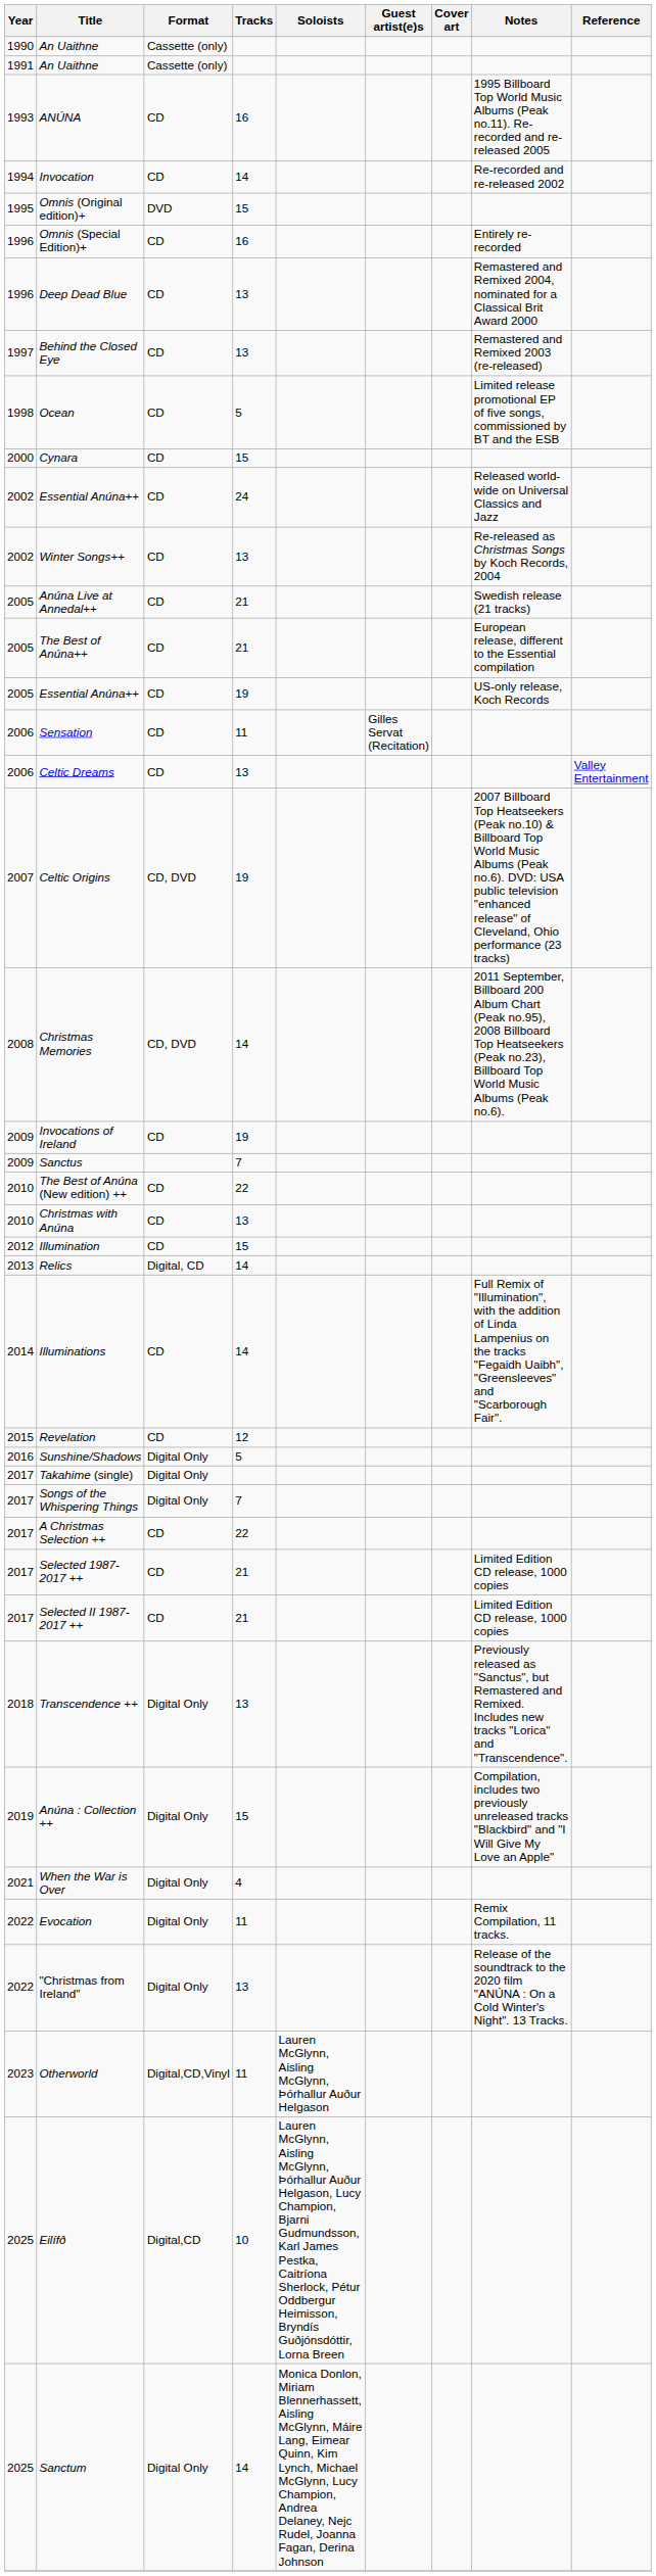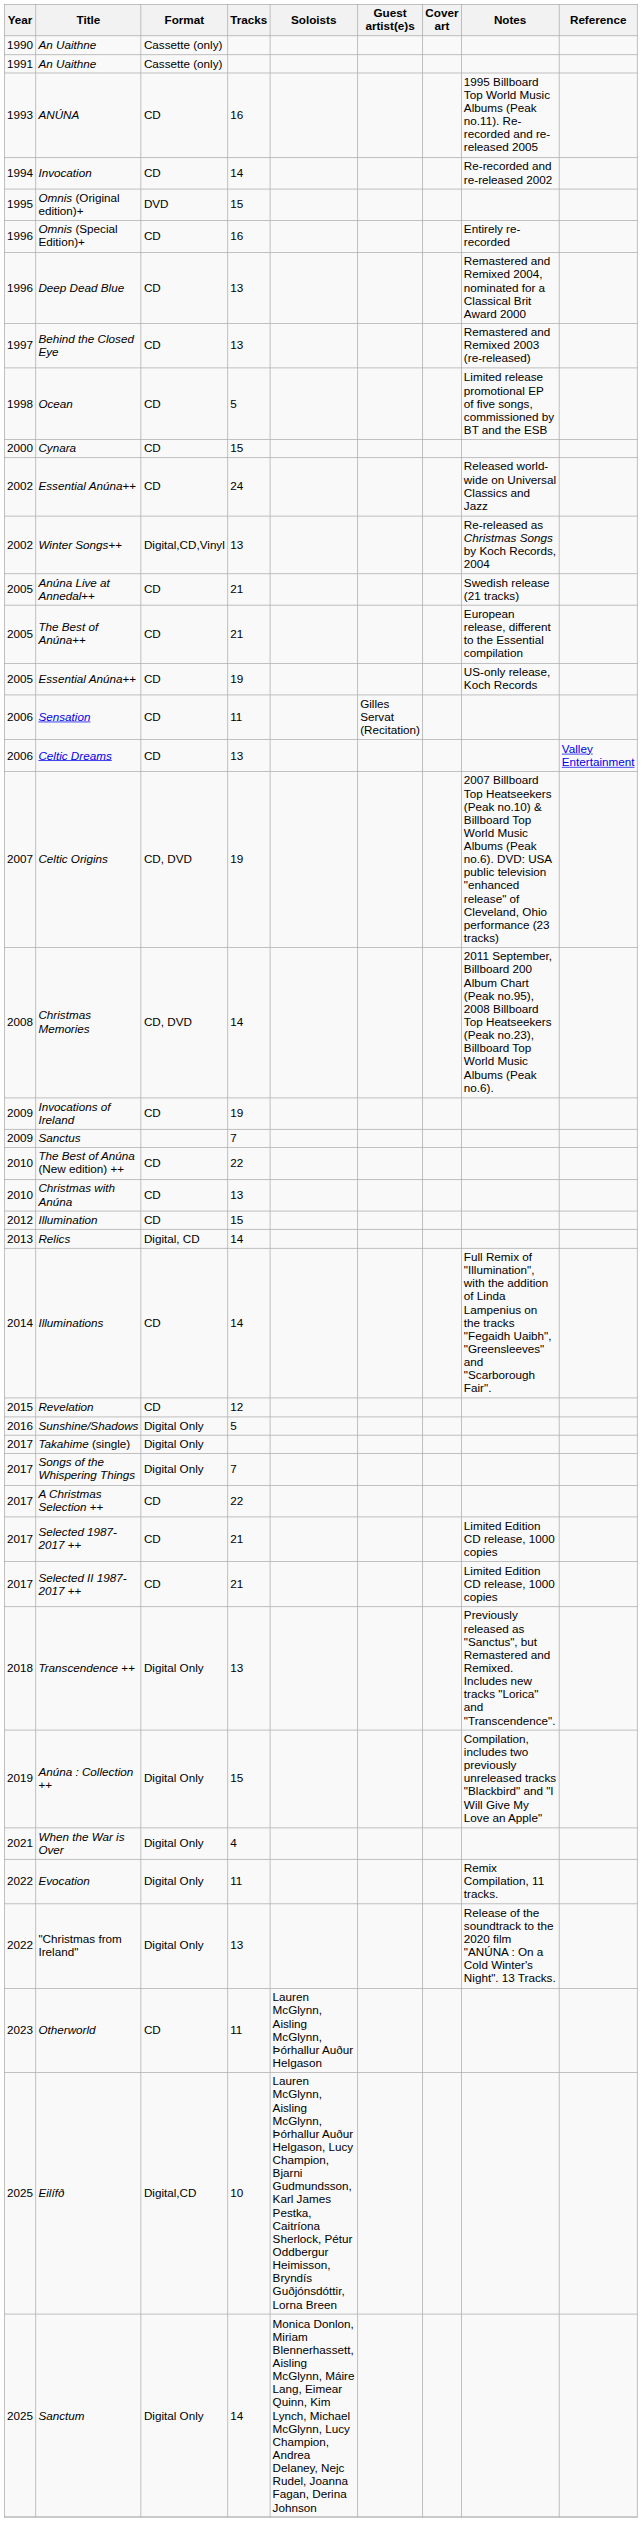Winter Songs++ | Format: CD -> Digital,CD,Vinyl
Otherworld | Format: Digital,CD,Vinyl -> CD
